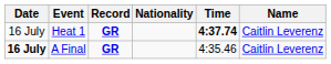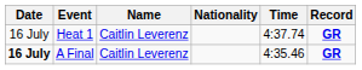columns swapped: Name <-> Record
Heat 1 | Time: bold -> normal
